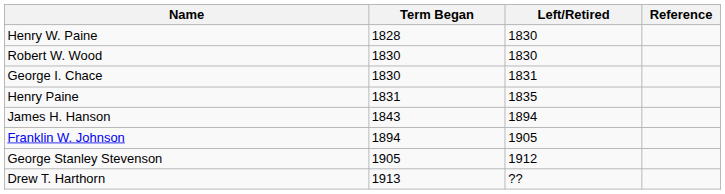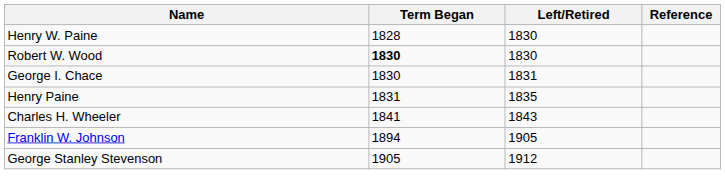Robert W. Wood | Term Began: normal -> bold
+ row: Charles H. Wheeler | 1841 | 1843
- row: James H. Hanson | 1843 | 1894
- row: Drew T. Harthorn | 1913 | ??
